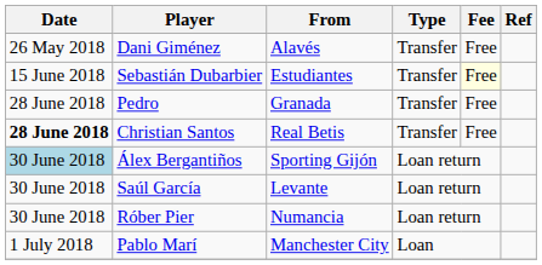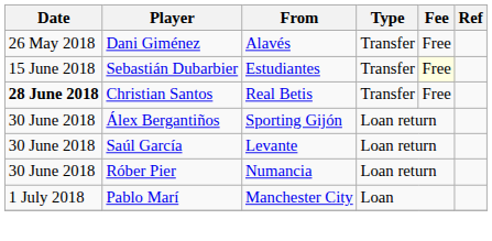- row: 28 June 2018 | Pedro | Granada | Transfer | Free
Álex Bergantiños | Date: lightblue background -> no background
